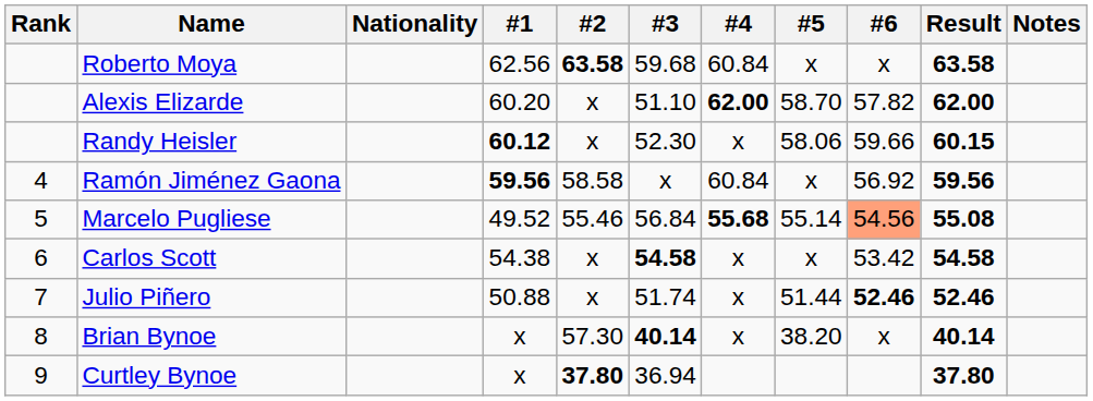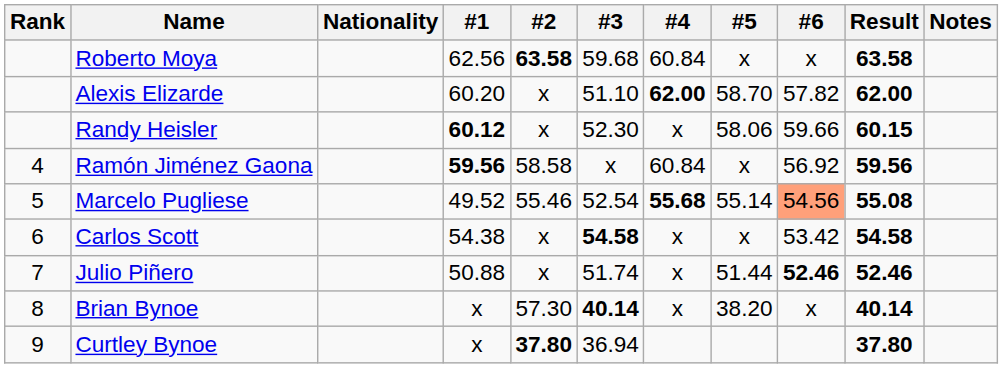Marcelo Pugliese | #3: 56.84 -> 52.54
